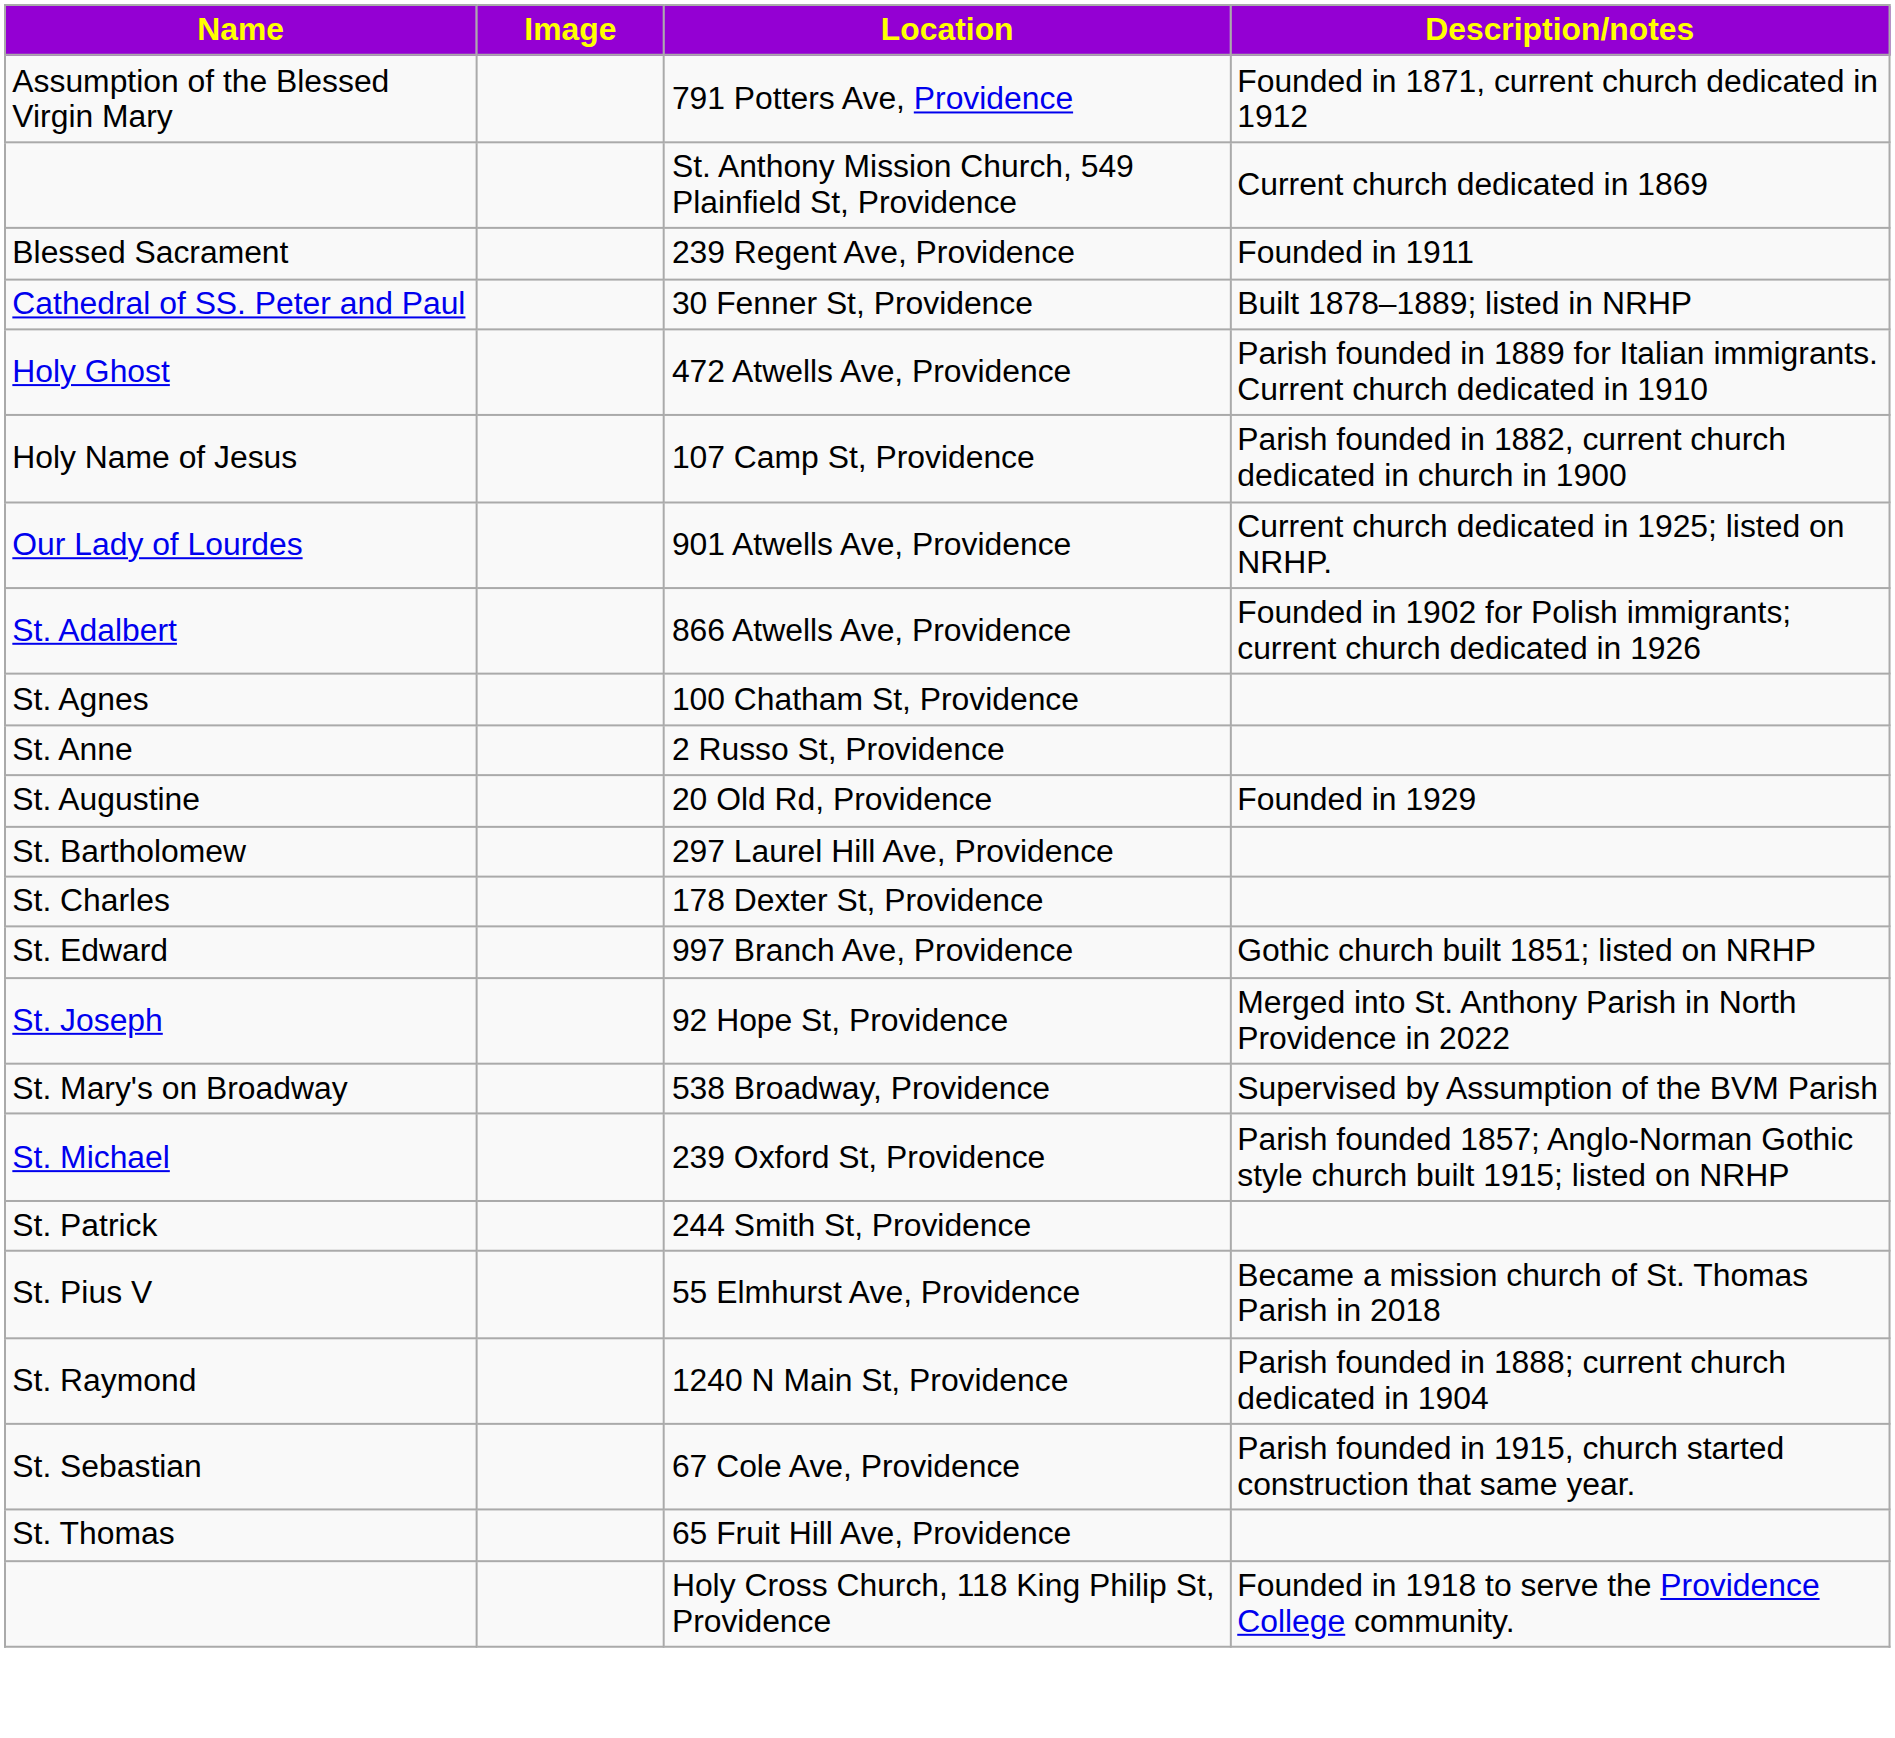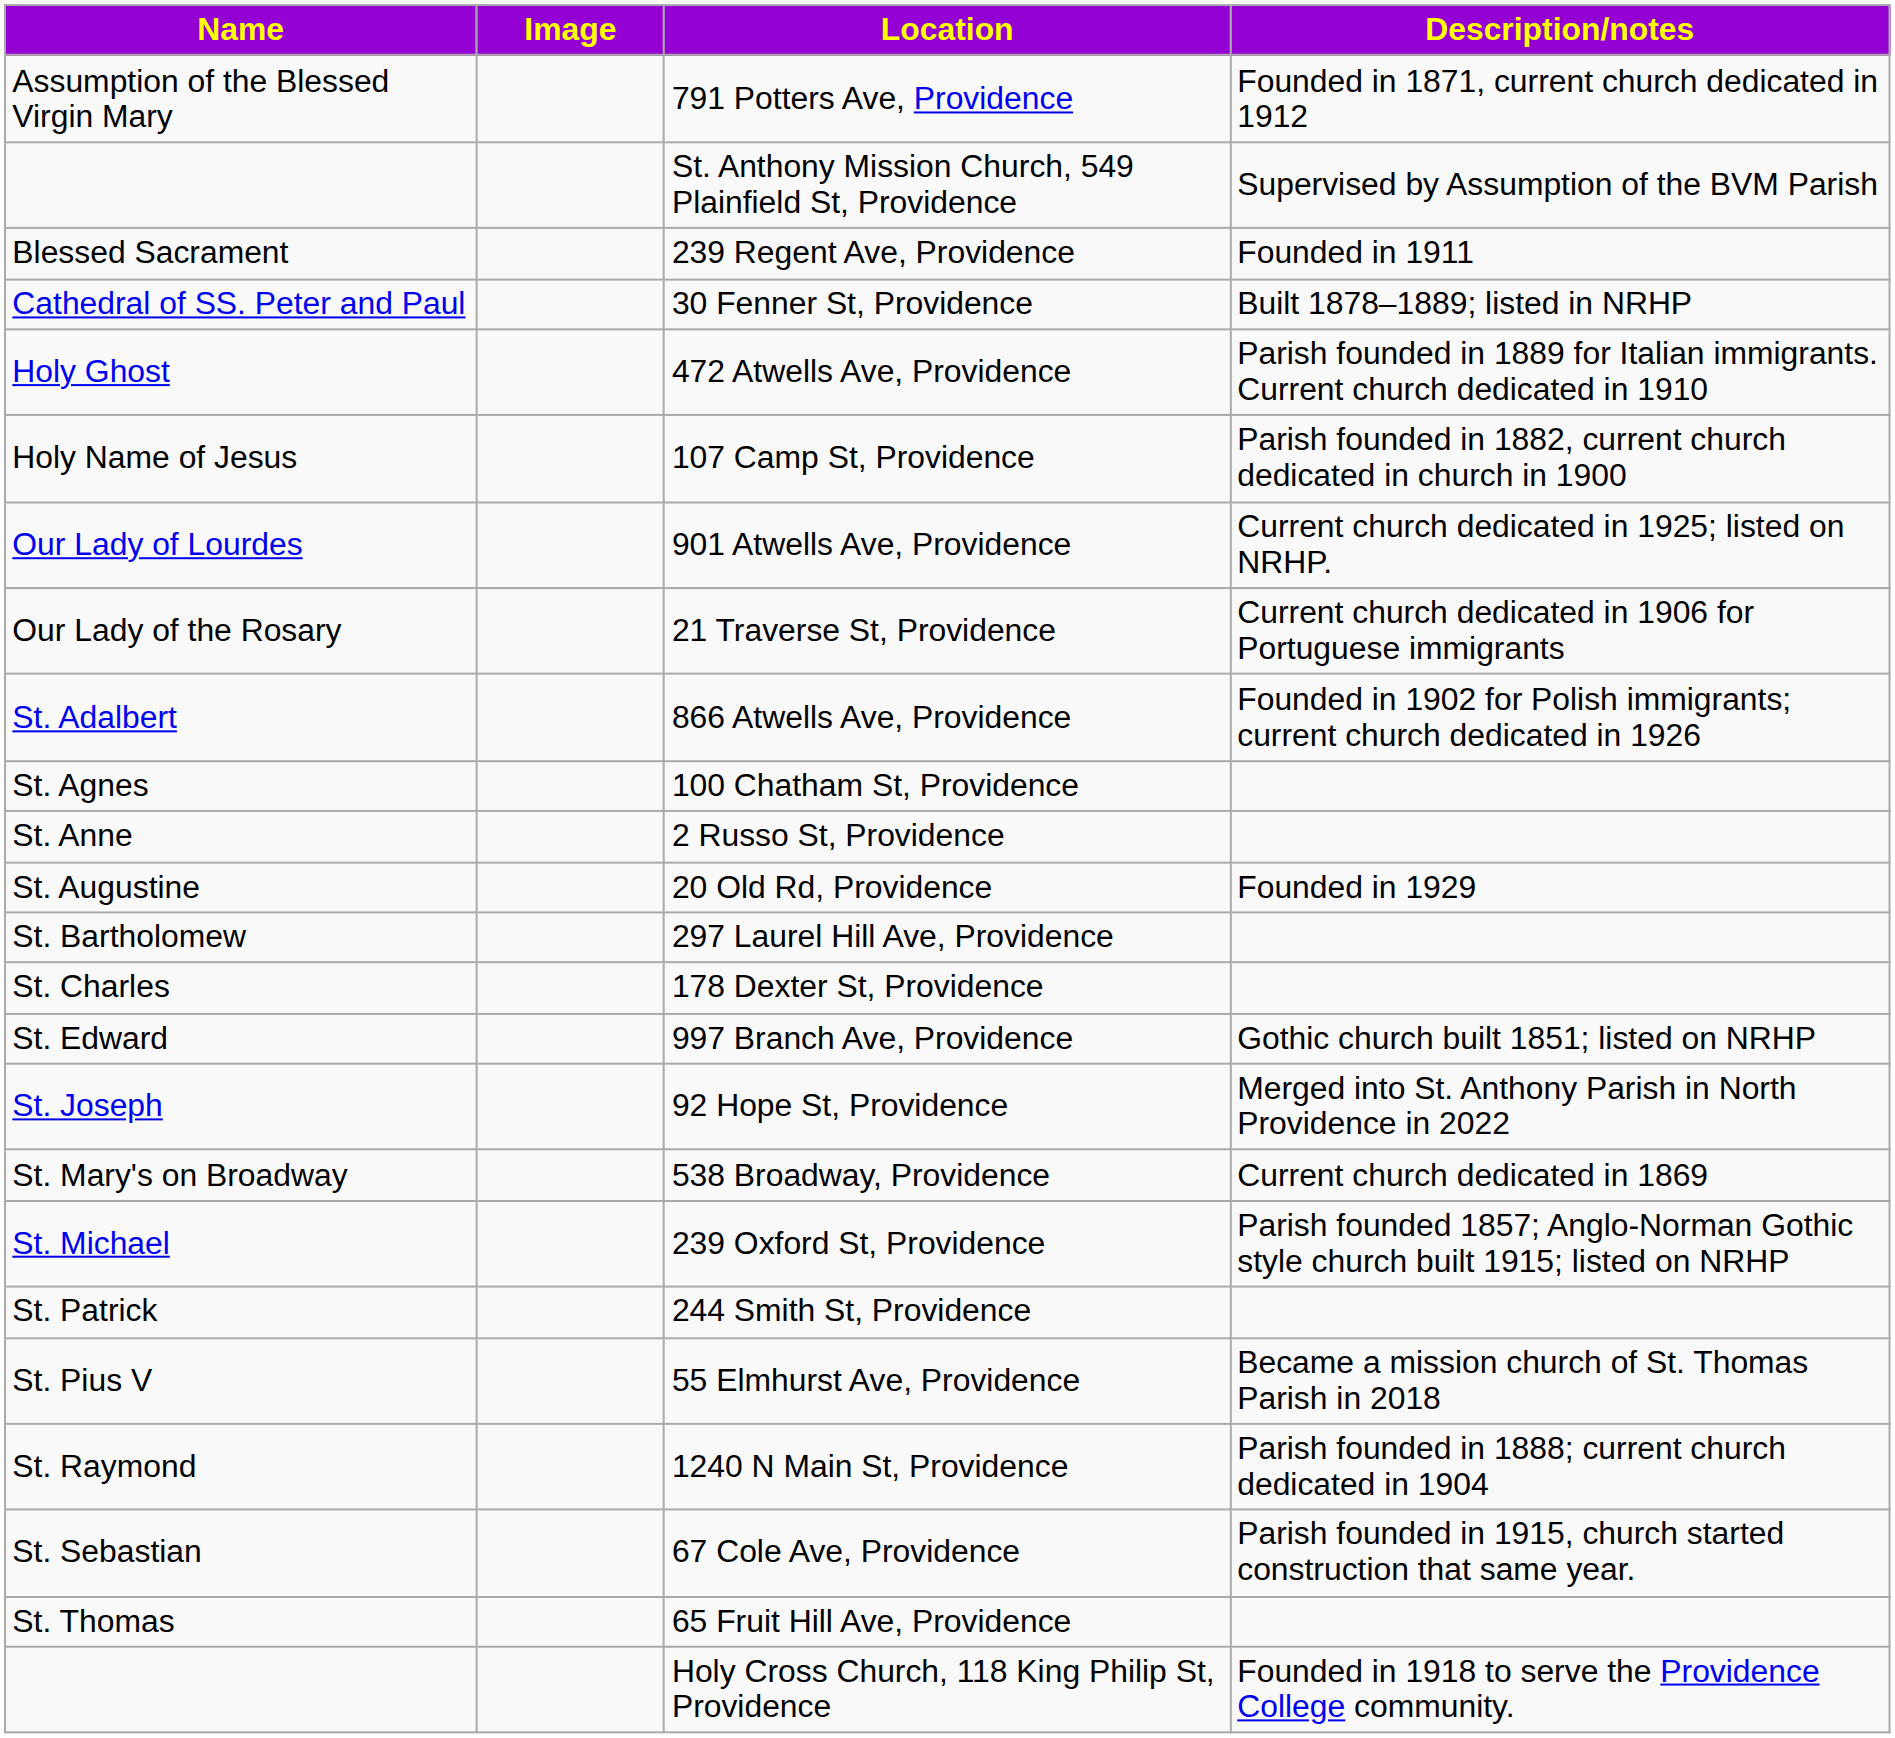St. Anthony Mission Church, 549 Plainfield St, Providence | Description/notes: Current church dedicated in 1869 -> Supervised by Assumption of the BVM Parish
+ row: Our Lady of the Rosary | 21 Traverse St, Providence | Current church dedicated in 1906 for Portuguese immigrants
538 Broadway, Providence | Description/notes: Supervised by Assumption of the BVM Parish -> Current church dedicated in 1869
